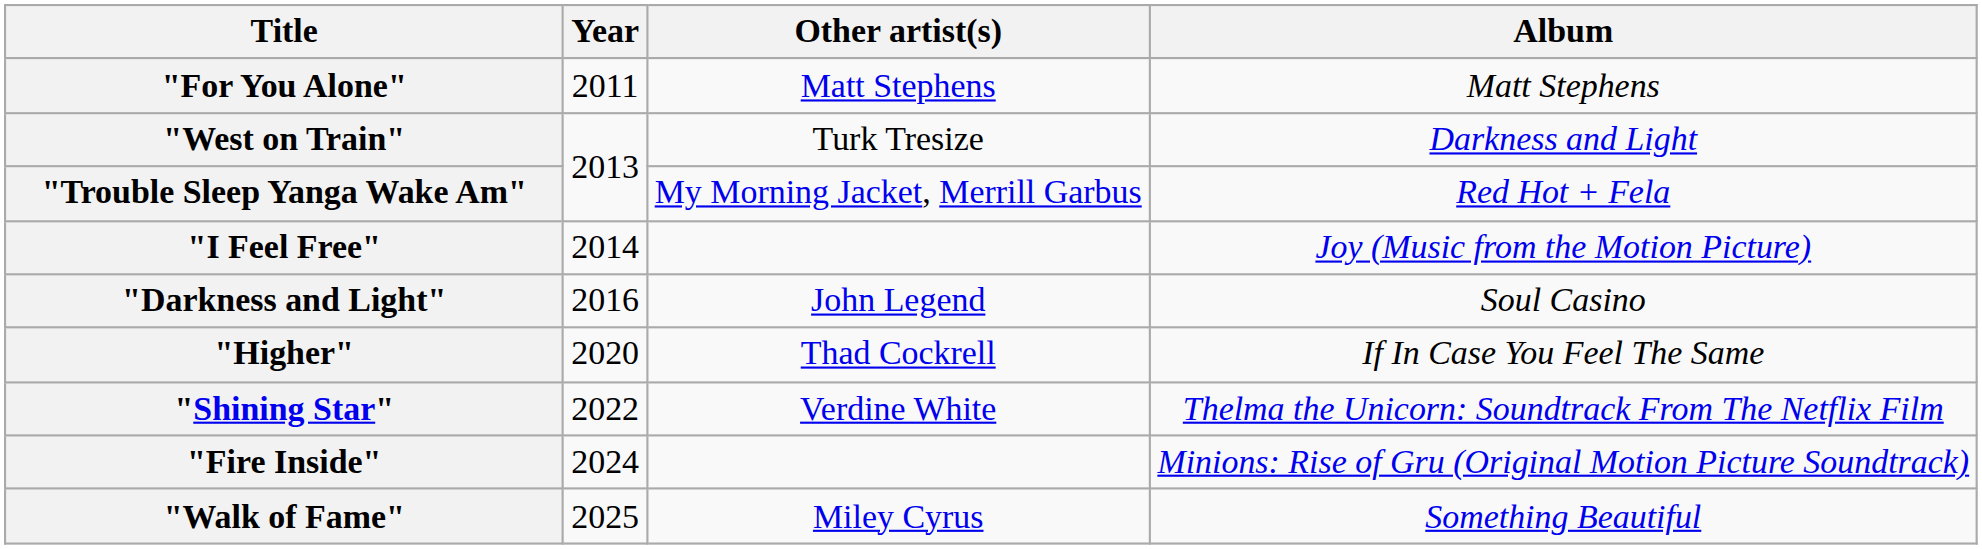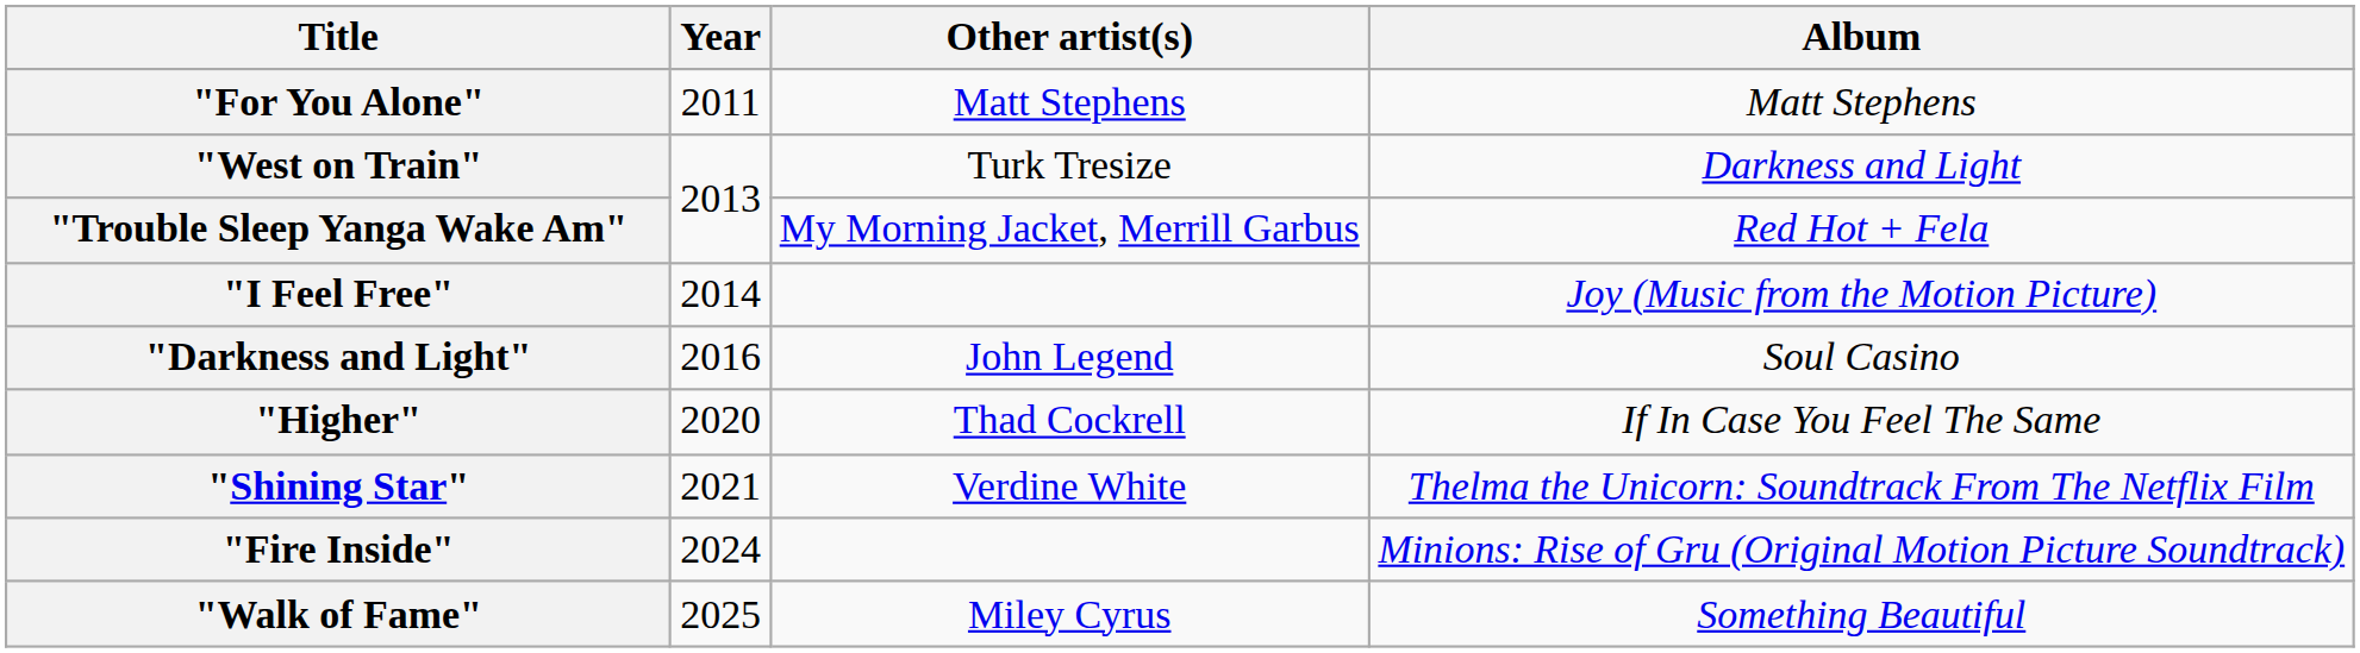"Shining Star" | Year: 2022 -> 2021
